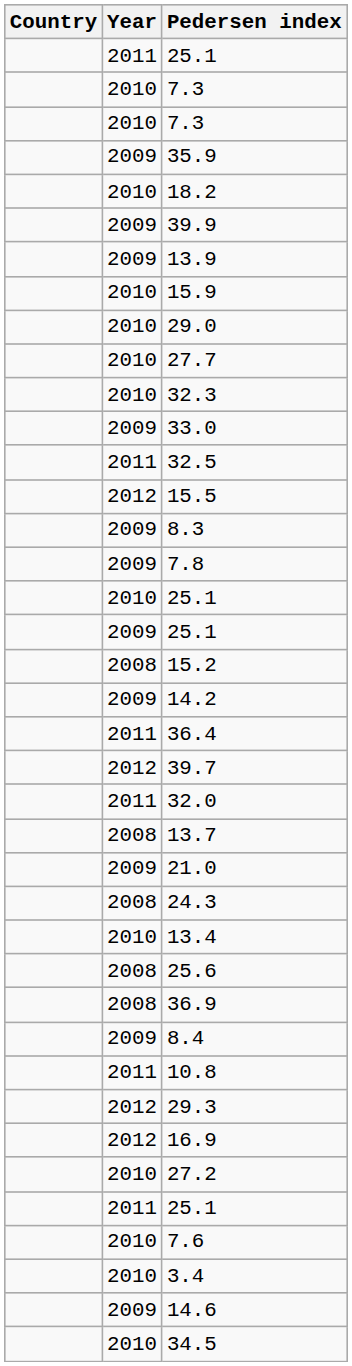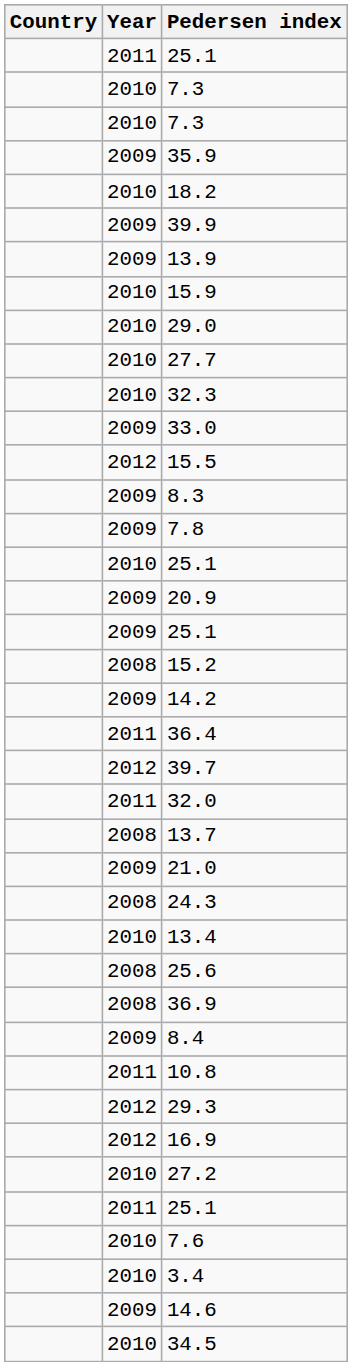- row: 2011 | 32.5
+ row: 2009 | 20.9
